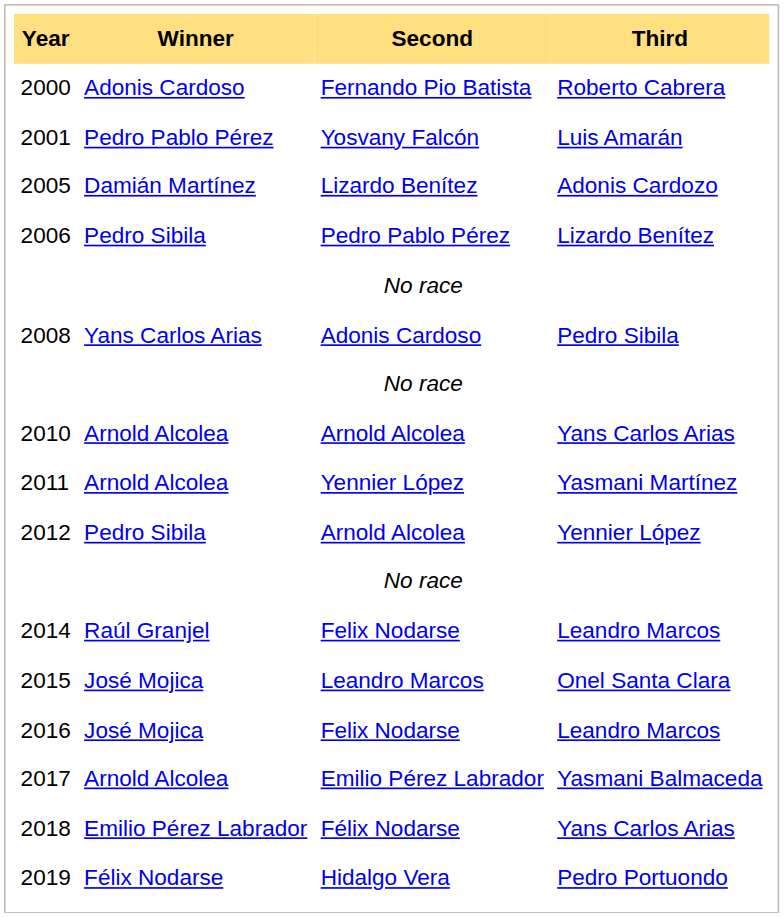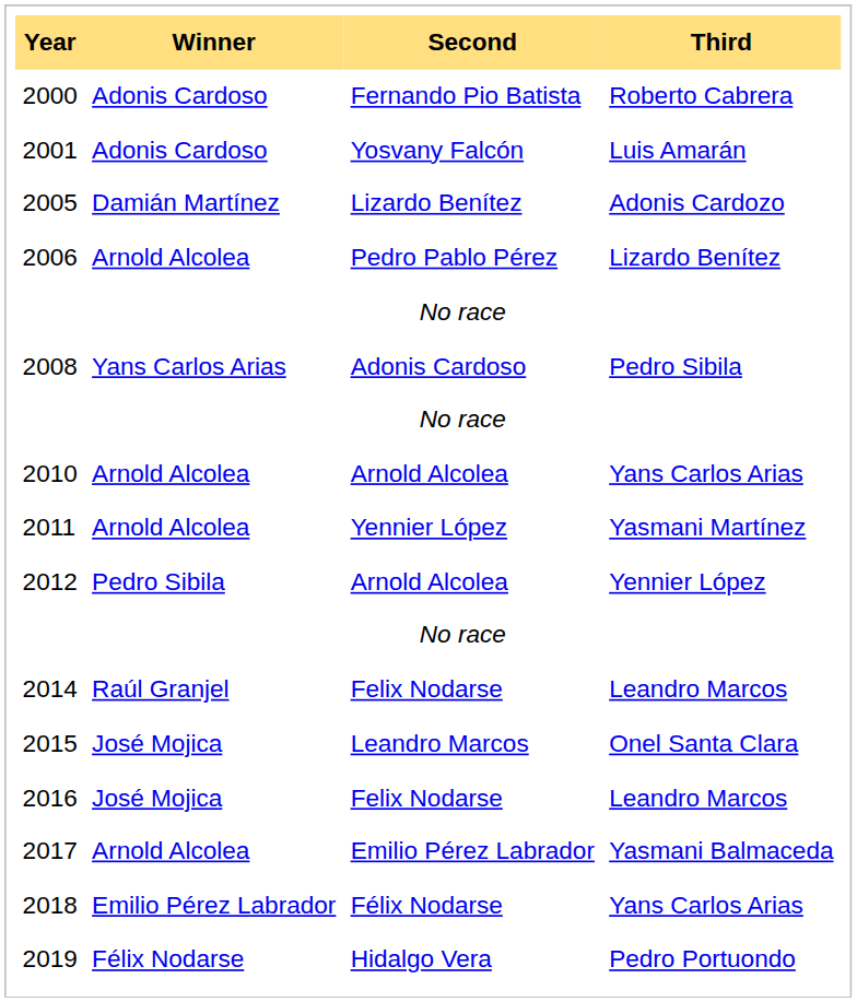2001 | Winner: Pedro Pablo Pérez -> Adonis Cardoso
2006 | Winner: Pedro Sibila -> Arnold Alcolea
